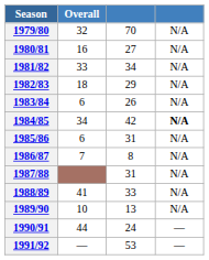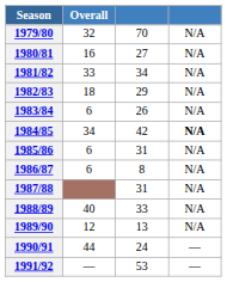1986/87 | Overall: 7 -> 6
1988/89 | Overall: 41 -> 40
1989/90 | Overall: 10 -> 12
